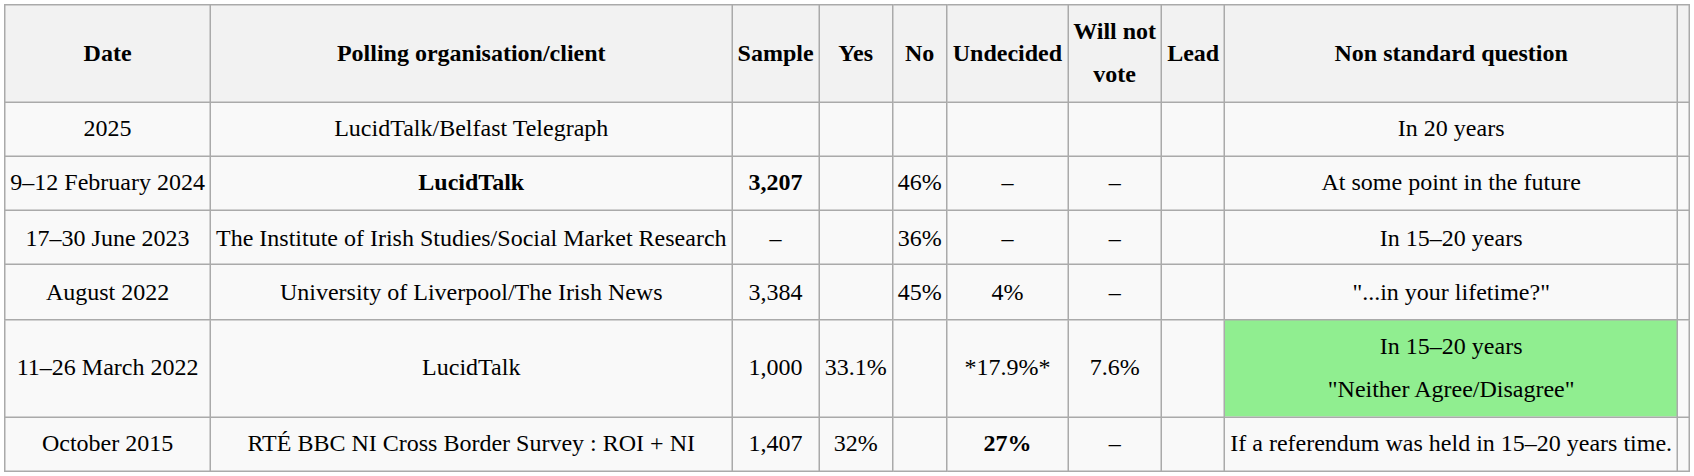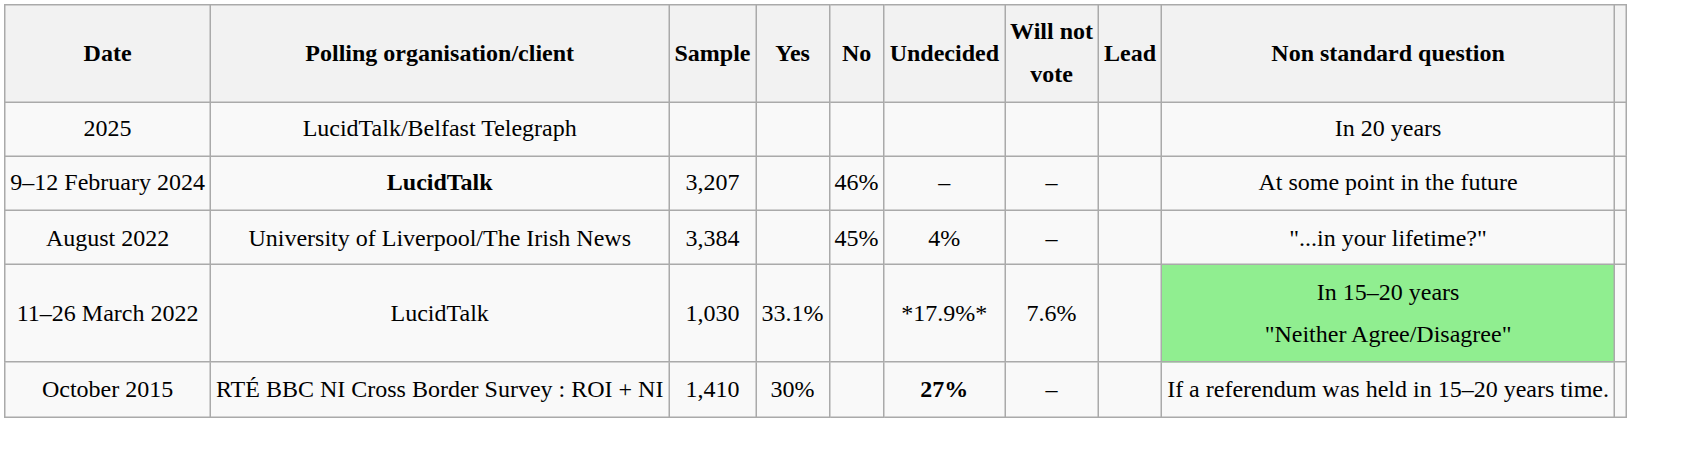9–12 February 2024 | Sample: bold -> normal
- row: 17–30 June 2023 | The Institute of Irish Studies/Social Market Research | – | 36% | – | – | In 15–20 years
11–26 March 2022 | Sample: 1,000 -> 1,030
October 2015 | Sample: 1,407 -> 1,410
October 2015 | Yes: 32% -> 30%
